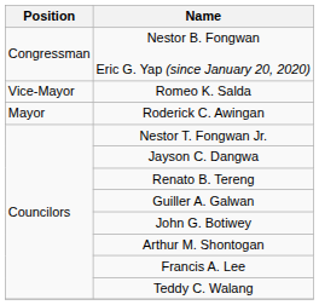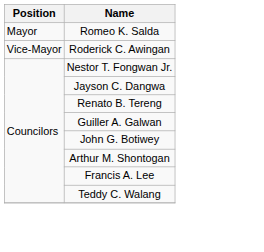- row: Congressman | Nestor B. Fongwan Eric G. Yap (since January 20, 2020)
Romeo K. Salda | Position: Vice-Mayor -> Mayor
Roderick C. Awingan | Position: Mayor -> Vice-Mayor
